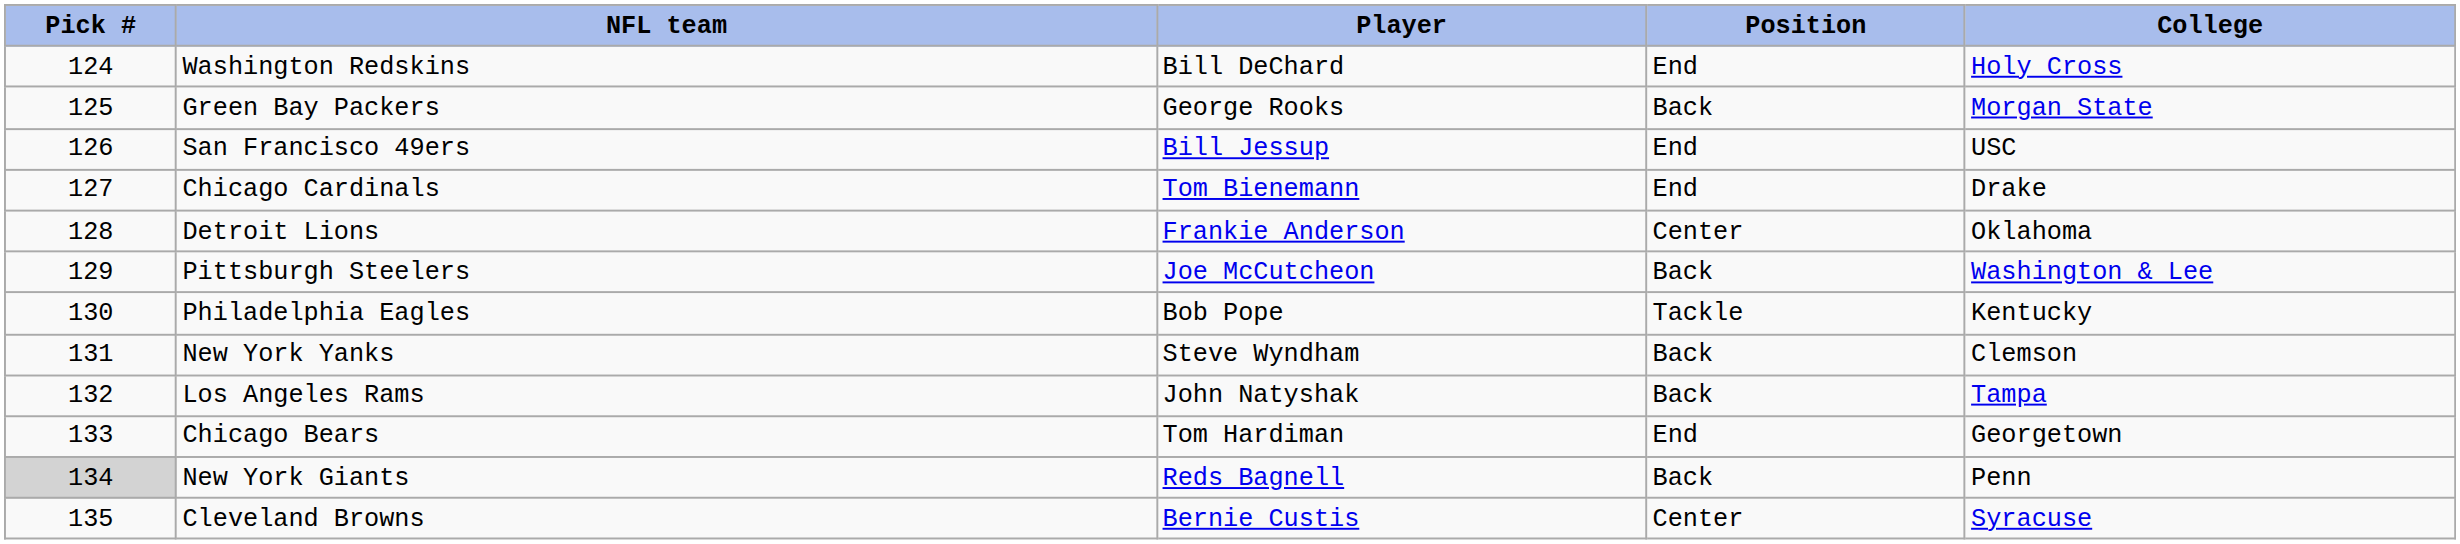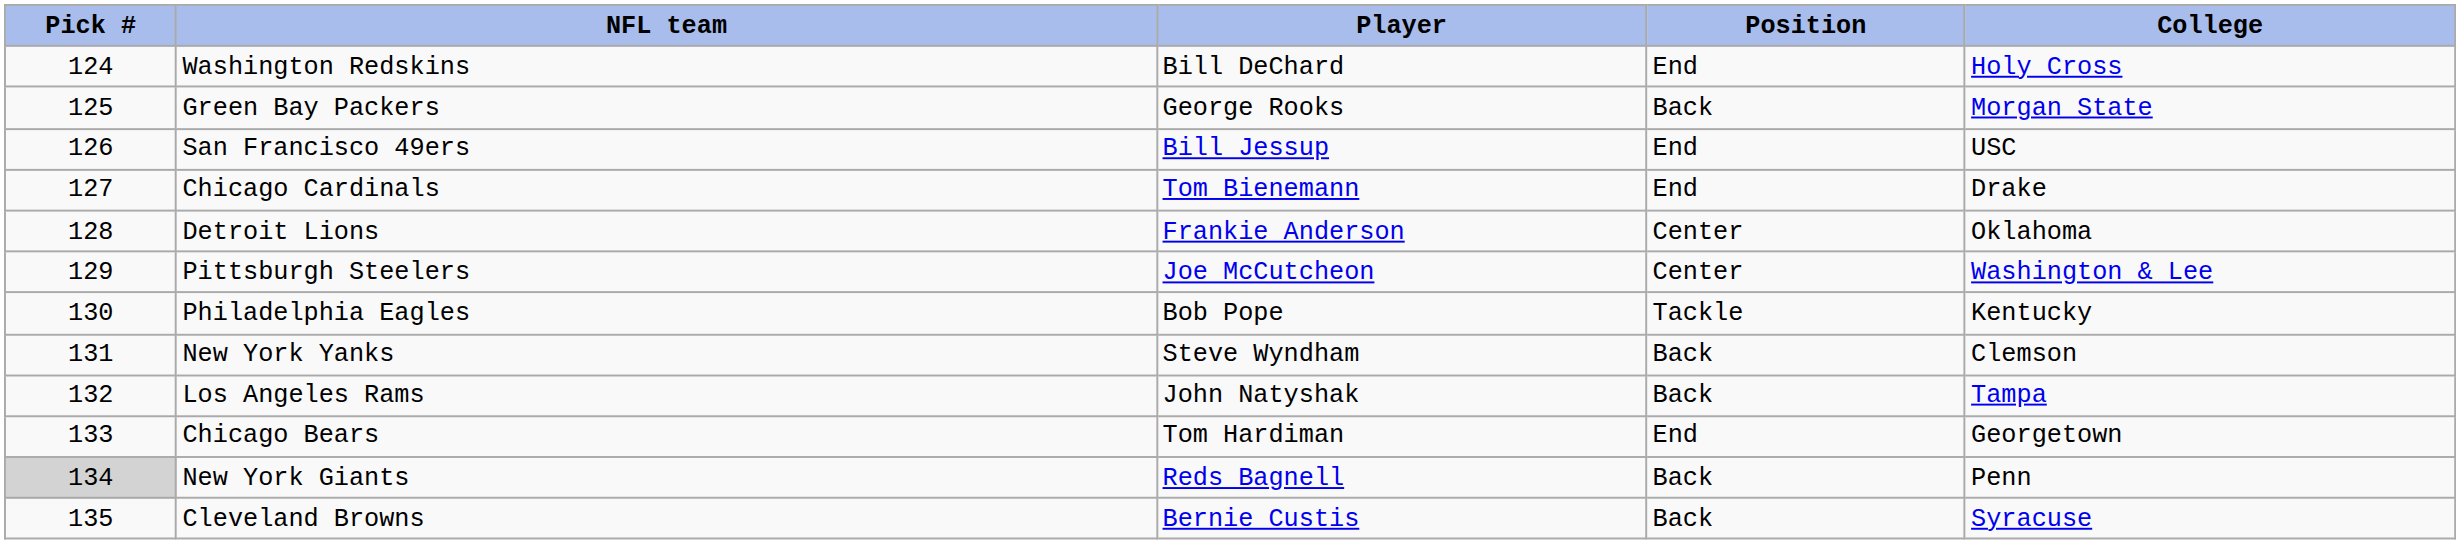Pittsburgh Steelers | Position: Back -> Center
Cleveland Browns | Position: Center -> Back
